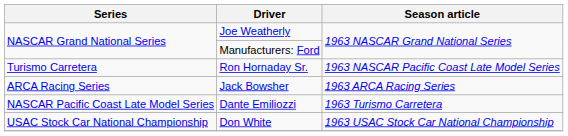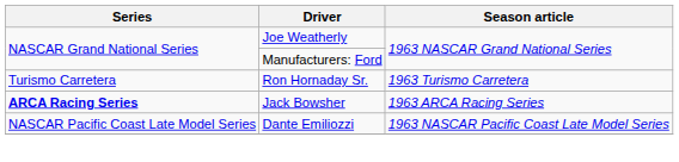Ron Hornaday Sr. | Season article: 1963 NASCAR Pacific Coast Late Model Series -> 1963 Turismo Carretera
Jack Bowsher | Series: normal -> bold
Dante Emiliozzi | Season article: 1963 Turismo Carretera -> 1963 NASCAR Pacific Coast Late Model Series
- row: USAC Stock Car National Championship | Don White | 1963 USAC Stock Car National Championship
